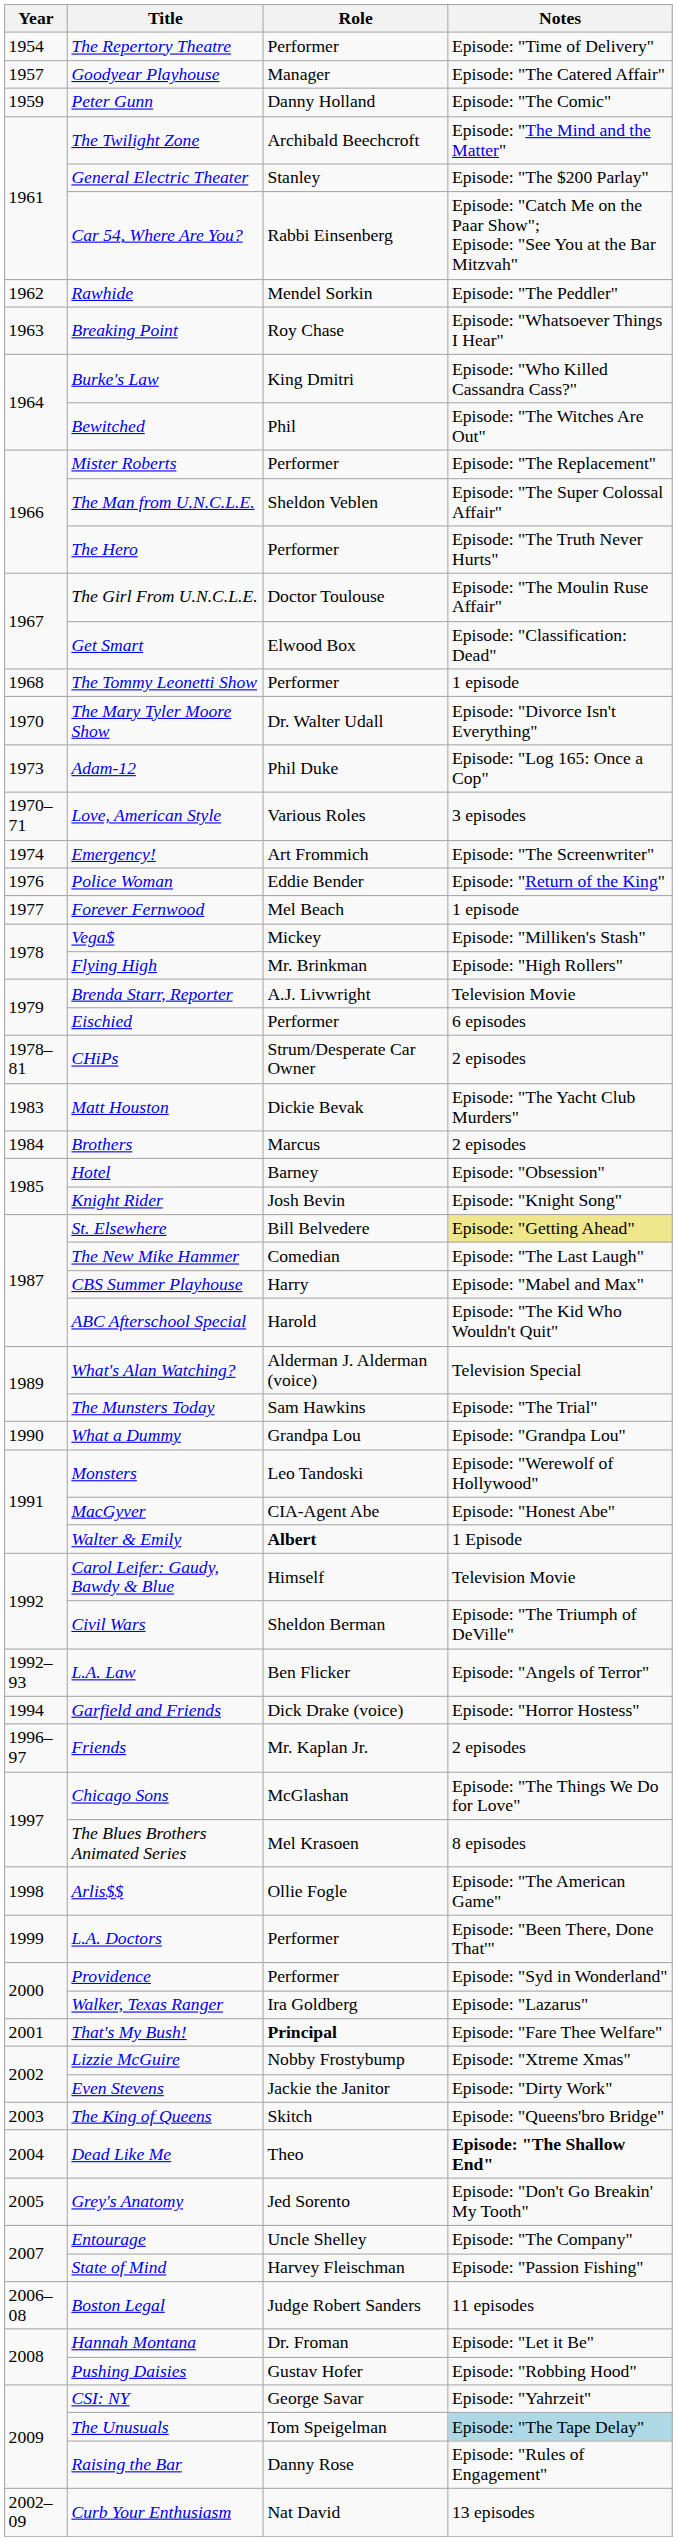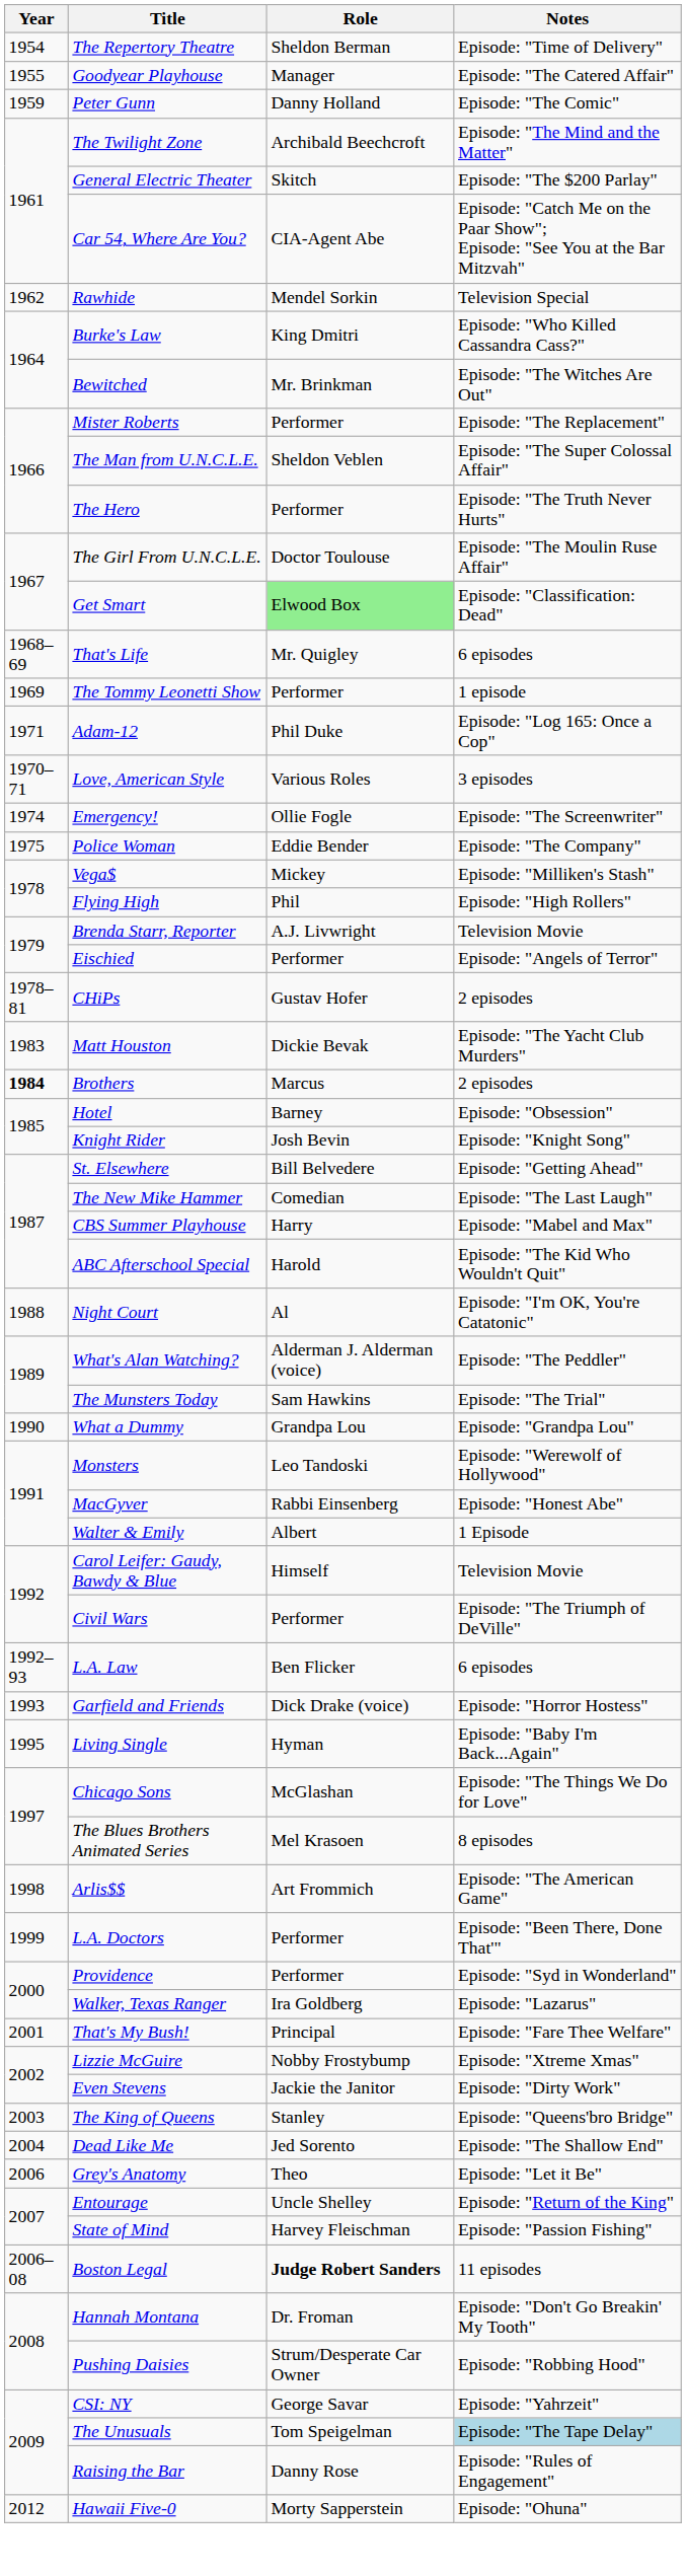The Repertory Theatre | Role: Performer -> Sheldon Berman
Goodyear Playhouse | Year: 1957 -> 1955
General Electric Theater | Role: Stanley -> Skitch
Car 54, Where Are You? | Role: Rabbi Einsenberg -> CIA-Agent Abe
Rawhide | Notes: Episode: "The Peddler" -> Television Special
- row: 1963 | Breaking Point | Roy Chase | Episode: "Whatsoever Things I Hear"
Bewitched | Role: Phil -> Mr. Brinkman
Get Smart | Role: no background -> lightgreen background
+ row: 1968–69 | That's Life | Mr. Quigley | 6 episodes
The Tommy Leonetti Show | Year: 1968 -> 1969
- row: 1970 | The Mary Tyler Moore Show | Dr. Walter Udall | Episode: "Divorce Isn't Everything"
Adam-12 | Year: 1973 -> 1971
Emergency! | Role: Art Frommich -> Ollie Fogle
Police Woman | Year: 1976 -> 1975
Police Woman | Notes: Episode: "Return of the King" -> Episode: "The Company"
- row: 1977 | Forever Fernwood | Mel Beach | 1 episode
Flying High | Role: Mr. Brinkman -> Phil
Eischied | Notes: 6 episodes -> Episode: "Angels of Terror"
CHiPs | Role: Strum/Desperate Car Owner -> Gustav Hofer
Brothers | Year: normal -> bold
St. Elsewhere | Notes: khaki background -> no background
+ row: 1988 | Night Court | Al | Episode: "I'm OK, You're Catatonic"
What's Alan Watching? | Notes: Television Special -> Episode: "The Peddler"
MacGyver | Role: CIA-Agent Abe -> Rabbi Einsenberg
Walter & Emily | Role: bold -> normal
Civil Wars | Role: Sheldon Berman -> Performer
L.A. Law | Notes: Episode: "Angels of Terror" -> 6 episodes
Garfield and Friends | Year: 1994 -> 1993
+ row: 1995 | Living Single | Hyman | Episode: "Baby I'm Back...Again"
- row: 1996–97 | Friends | Mr. Kaplan Jr. | 2 episodes
Arlis$$ | Role: Ollie Fogle -> Art Frommich
That's My Bush! | Role: bold -> normal
The King of Queens | Role: Skitch -> Stanley
Dead Like Me | Role: Theo -> Jed Sorento
Dead Like Me | Notes: bold -> normal
Grey's Anatomy | Year: 2005 -> 2006
Grey's Anatomy | Role: Jed Sorento -> Theo
Grey's Anatomy | Notes: Episode: "Don't Go Breakin' My Tooth" -> Episode: "Let it Be"
Entourage | Notes: Episode: "The Company" -> Episode: "Return of the King"
Boston Legal | Role: normal -> bold
Hannah Montana | Notes: Episode: "Let it Be" -> Episode: "Don't Go Breakin' My Tooth"
Pushing Daisies | Role: Gustav Hofer -> Strum/Desperate Car Owner
- row: 2002–09 | Curb Your Enthusiasm | Nat David | 13 episodes
+ row: 2012 | Hawaii Five-0 | Morty Sapperstein | Episode: "Ohuna"
